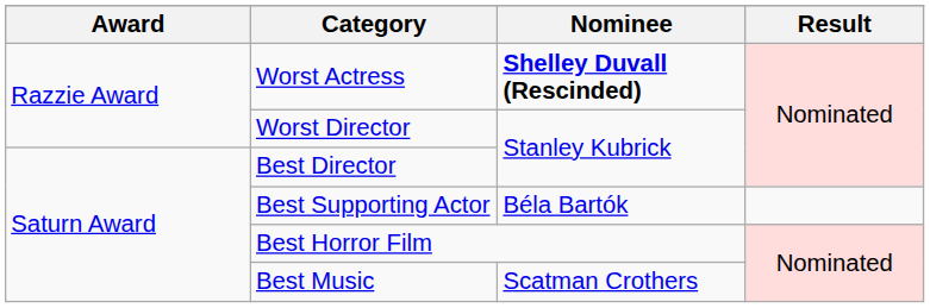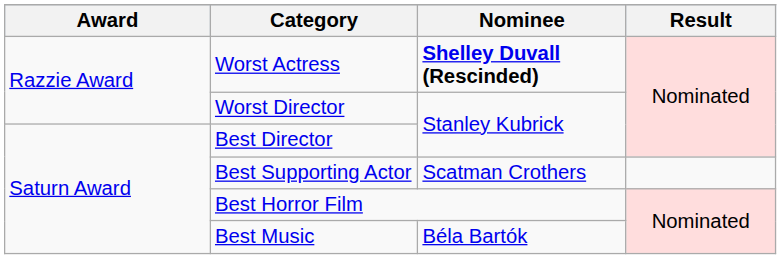Best Supporting Actor | Nominee: Béla Bartók -> Scatman Crothers
Best Music | Nominee: Scatman Crothers -> Béla Bartók
